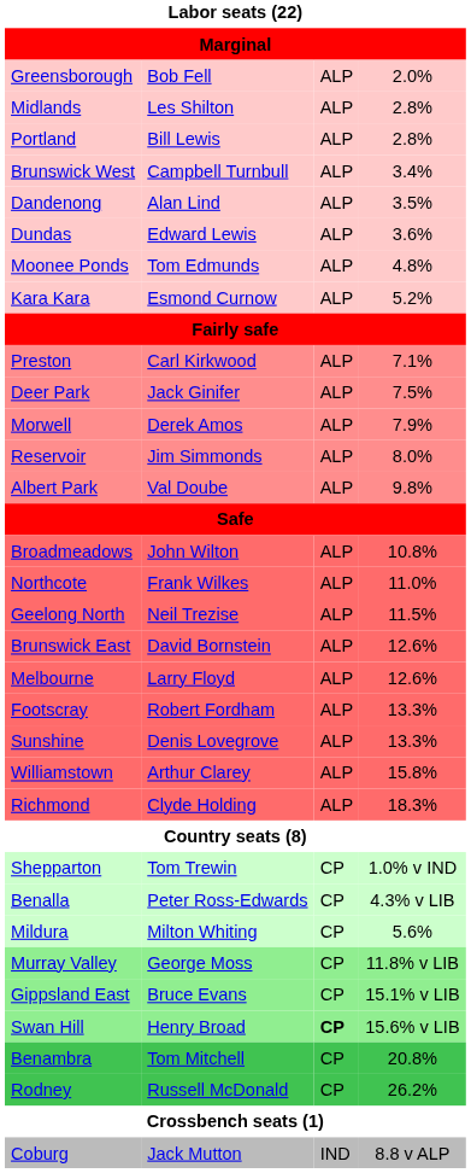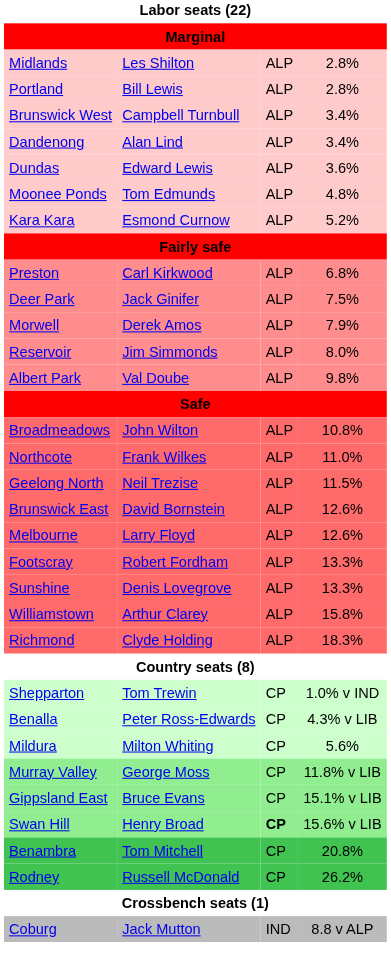- row: Greensborough | Bob Fell | ALP | 2.0%
Dandenong | column 4: 3.5% -> 3.4%
Preston | column 4: 7.1% -> 6.8%
